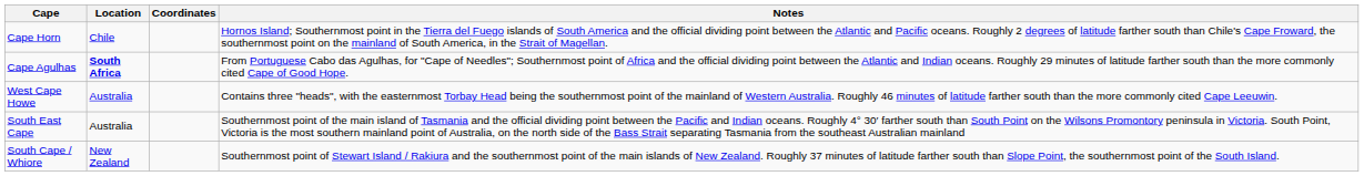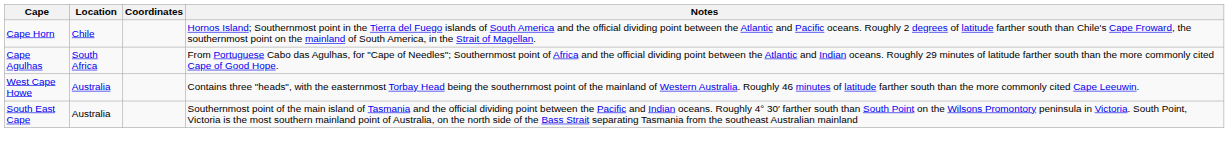Cape Agulhas | Location: bold -> normal
- row: South Cape / Whiore | New Zealand | Southernmost point of Stewart Island / Rakiura and the southernmost point of the main islands of New Zealand. Roughly 37 minutes of latitude farther south than Slope Point, the southernmost point of the South Island.
